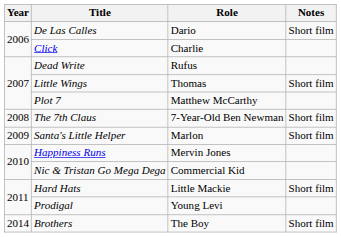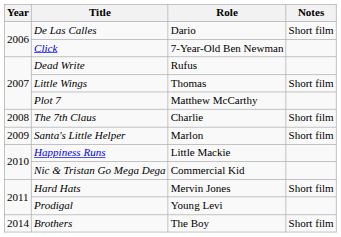Click | Role: Charlie -> 7-Year-Old Ben Newman
The 7th Claus | Role: 7-Year-Old Ben Newman -> Charlie
Happiness Runs | Role: Mervin Jones -> Little Mackie
Hard Hats | Role: Little Mackie -> Mervin Jones
